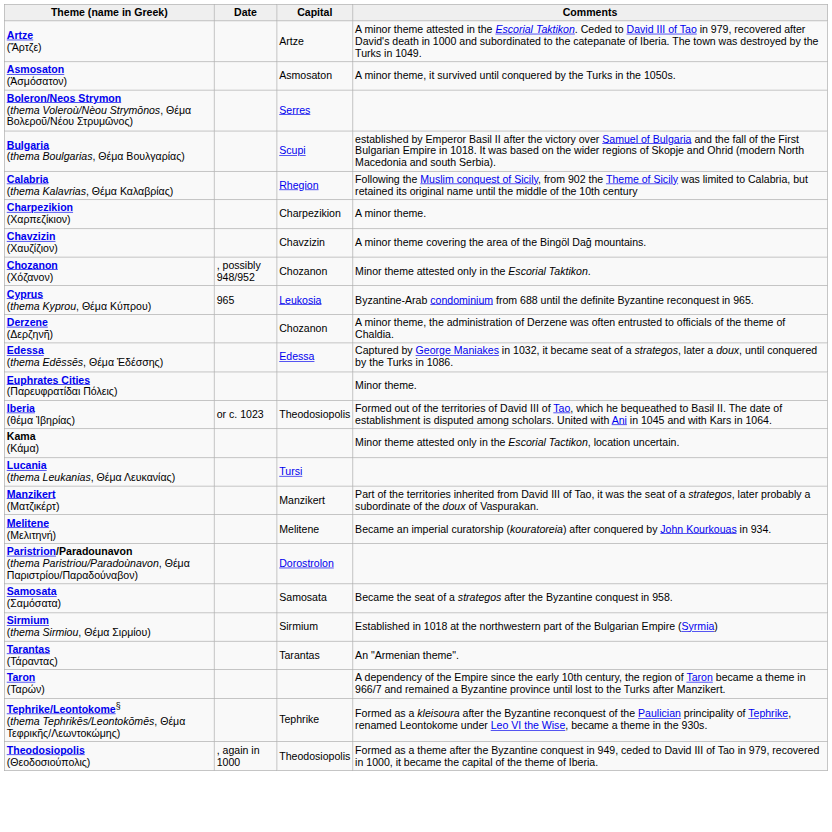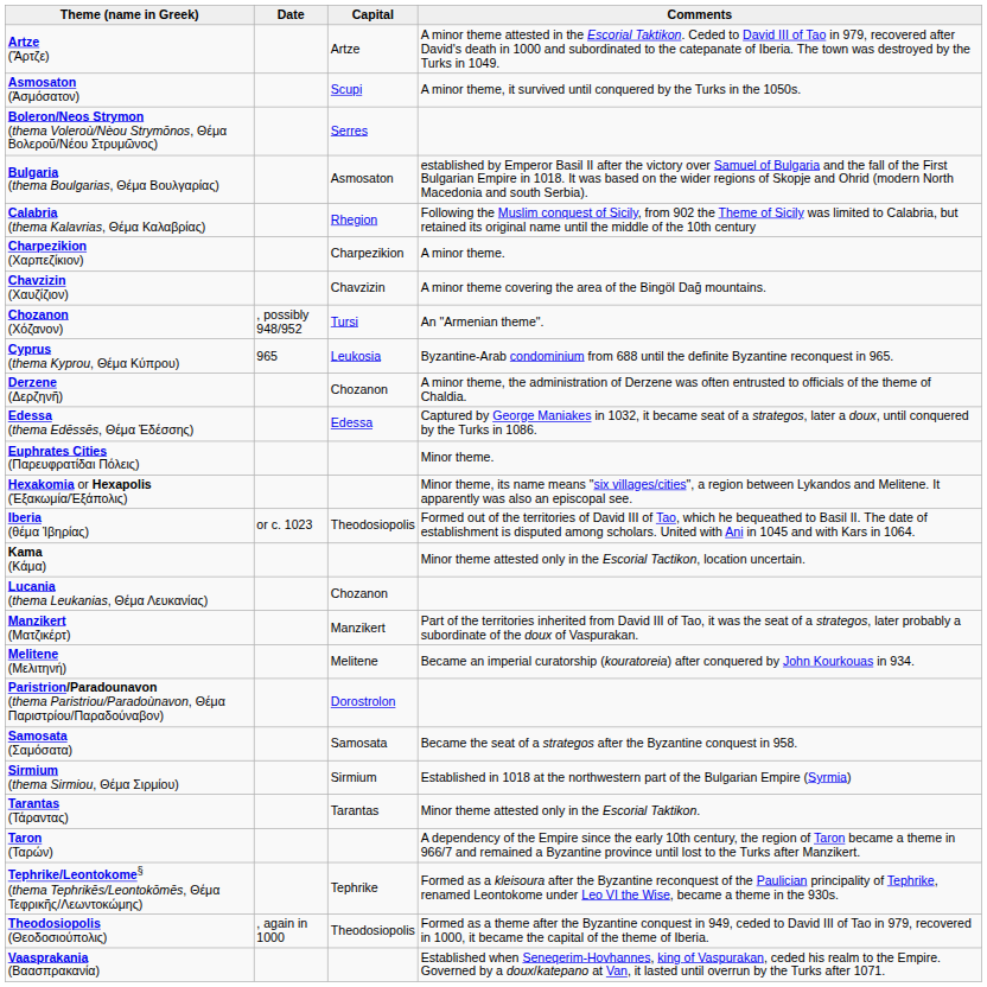Asmosaton (Ἀσμόσατον) | Capital: Asmosaton -> Scupi
Bulgaria (thema Boulgarias, Θέμα Βουλγαρίας) | Capital: Scupi -> Asmosaton
Chozanon (Χόζανον) | Capital: Chozanon -> Tursi
Chozanon (Χόζανον) | Comments: Minor theme attested only in the Escorial Taktikon. -> An "Armenian theme".
+ row: Hexakomia or Hexapolis (Ἑξακωμία/Ἑξάπολις) | Minor theme, its name means "six villages/cities", a region between Lykandos and Melitene. It apparently was also an episcopal see.
Lucania (thema Leukanias, Θέμα Λευκανίας) | Capital: Tursi -> Chozanon
Tarantas (Τάραντας) | Comments: An "Armenian theme". -> Minor theme attested only in the Escorial Taktikon.
+ row: Vaasprakania (Βαασπρακανία) | Established when Seneqerim-Hovhannes, king of Vaspurakan, ceded his realm to the Empire. Governed by a doux/katepano at Van, it lasted until overrun by the Turks after 1071.
